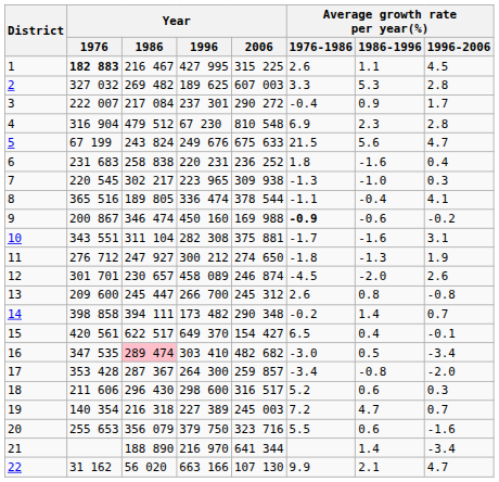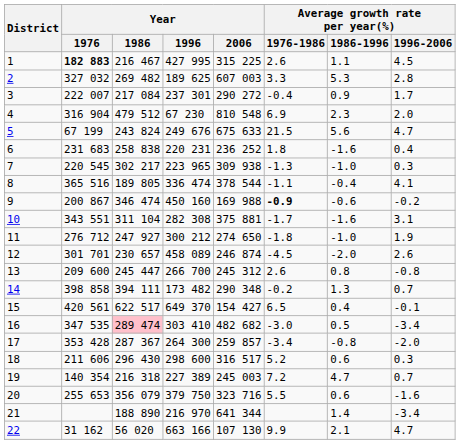4 | Average growth rate per year(%) / 1996-2006: 2.8 -> 2.0
11 | Average growth rate per year(%) / 1986-1996: -1.3 -> -1.0
14 | Average growth rate per year(%) / 1986-1996: 1.4 -> 1.3
